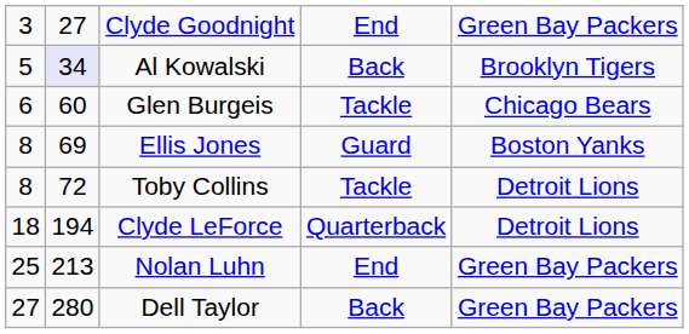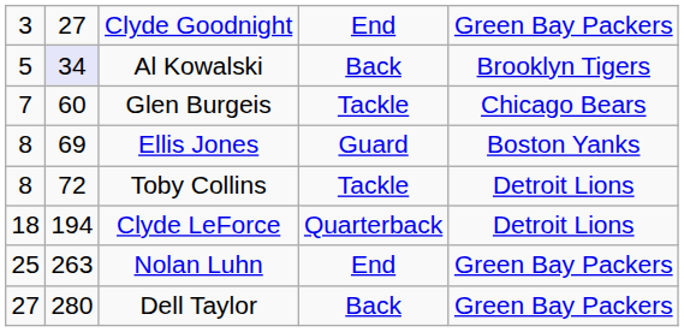Glen Burgeis | column 1: 6 -> 7
Nolan Luhn | column 2: 213 -> 263
